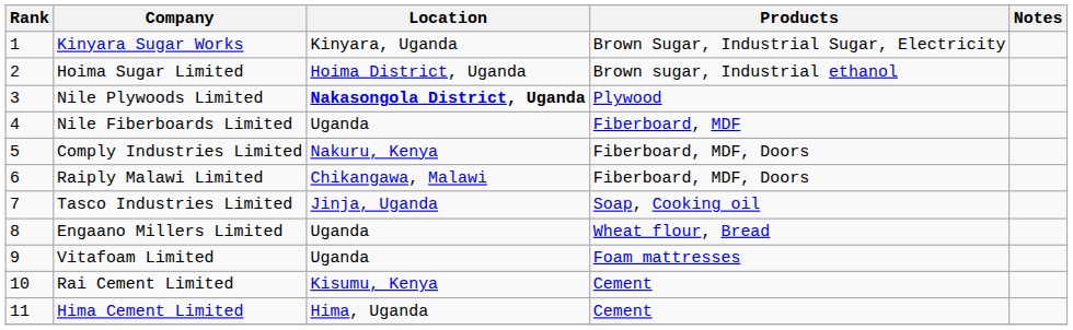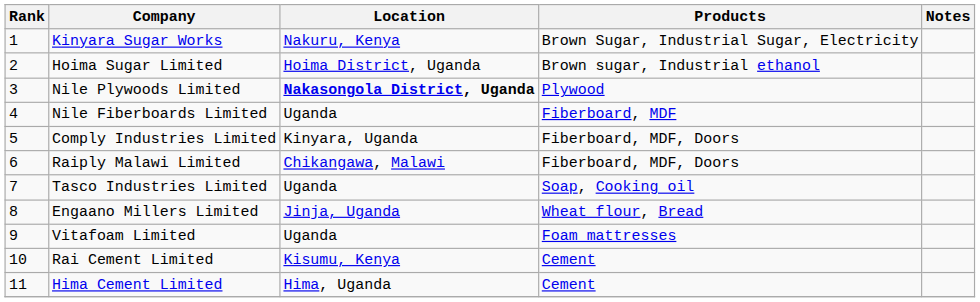Kinyara Sugar Works | Location: Kinyara, Uganda -> Nakuru, Kenya
Comply Industries Limited | Location: Nakuru, Kenya -> Kinyara, Uganda
Tasco Industries Limited | Location: Jinja, Uganda -> Uganda
Engaano Millers Limited | Location: Uganda -> Jinja, Uganda
